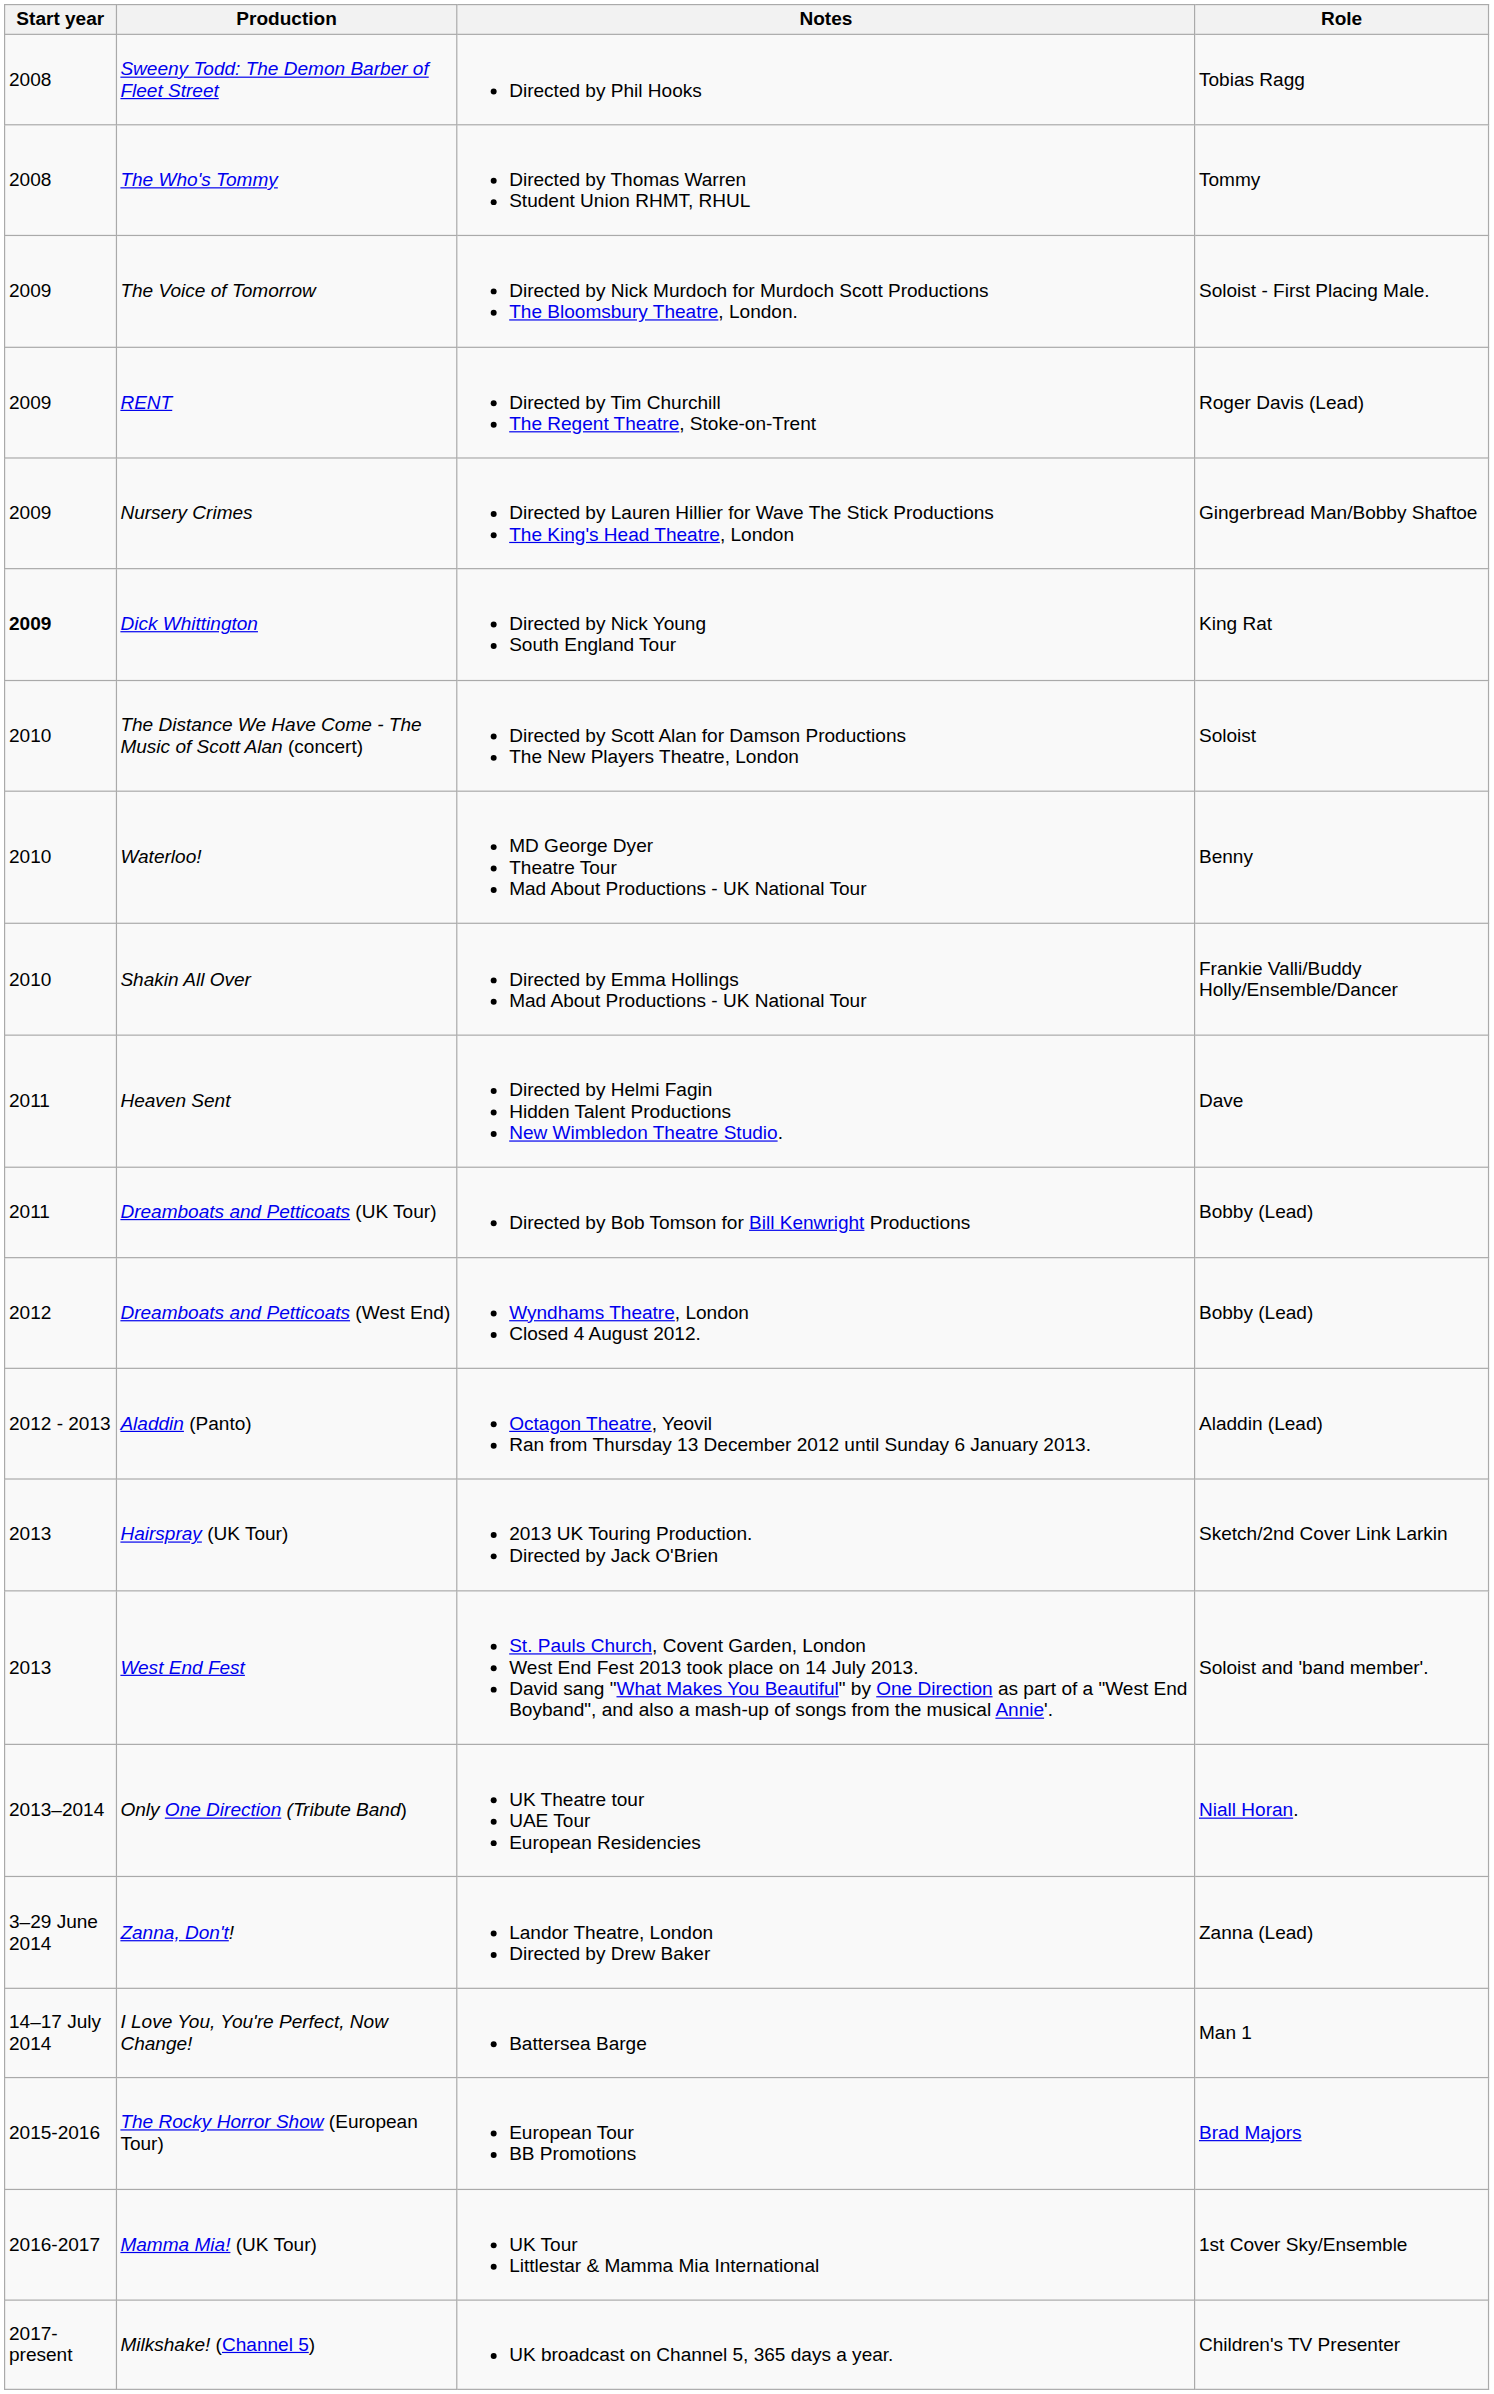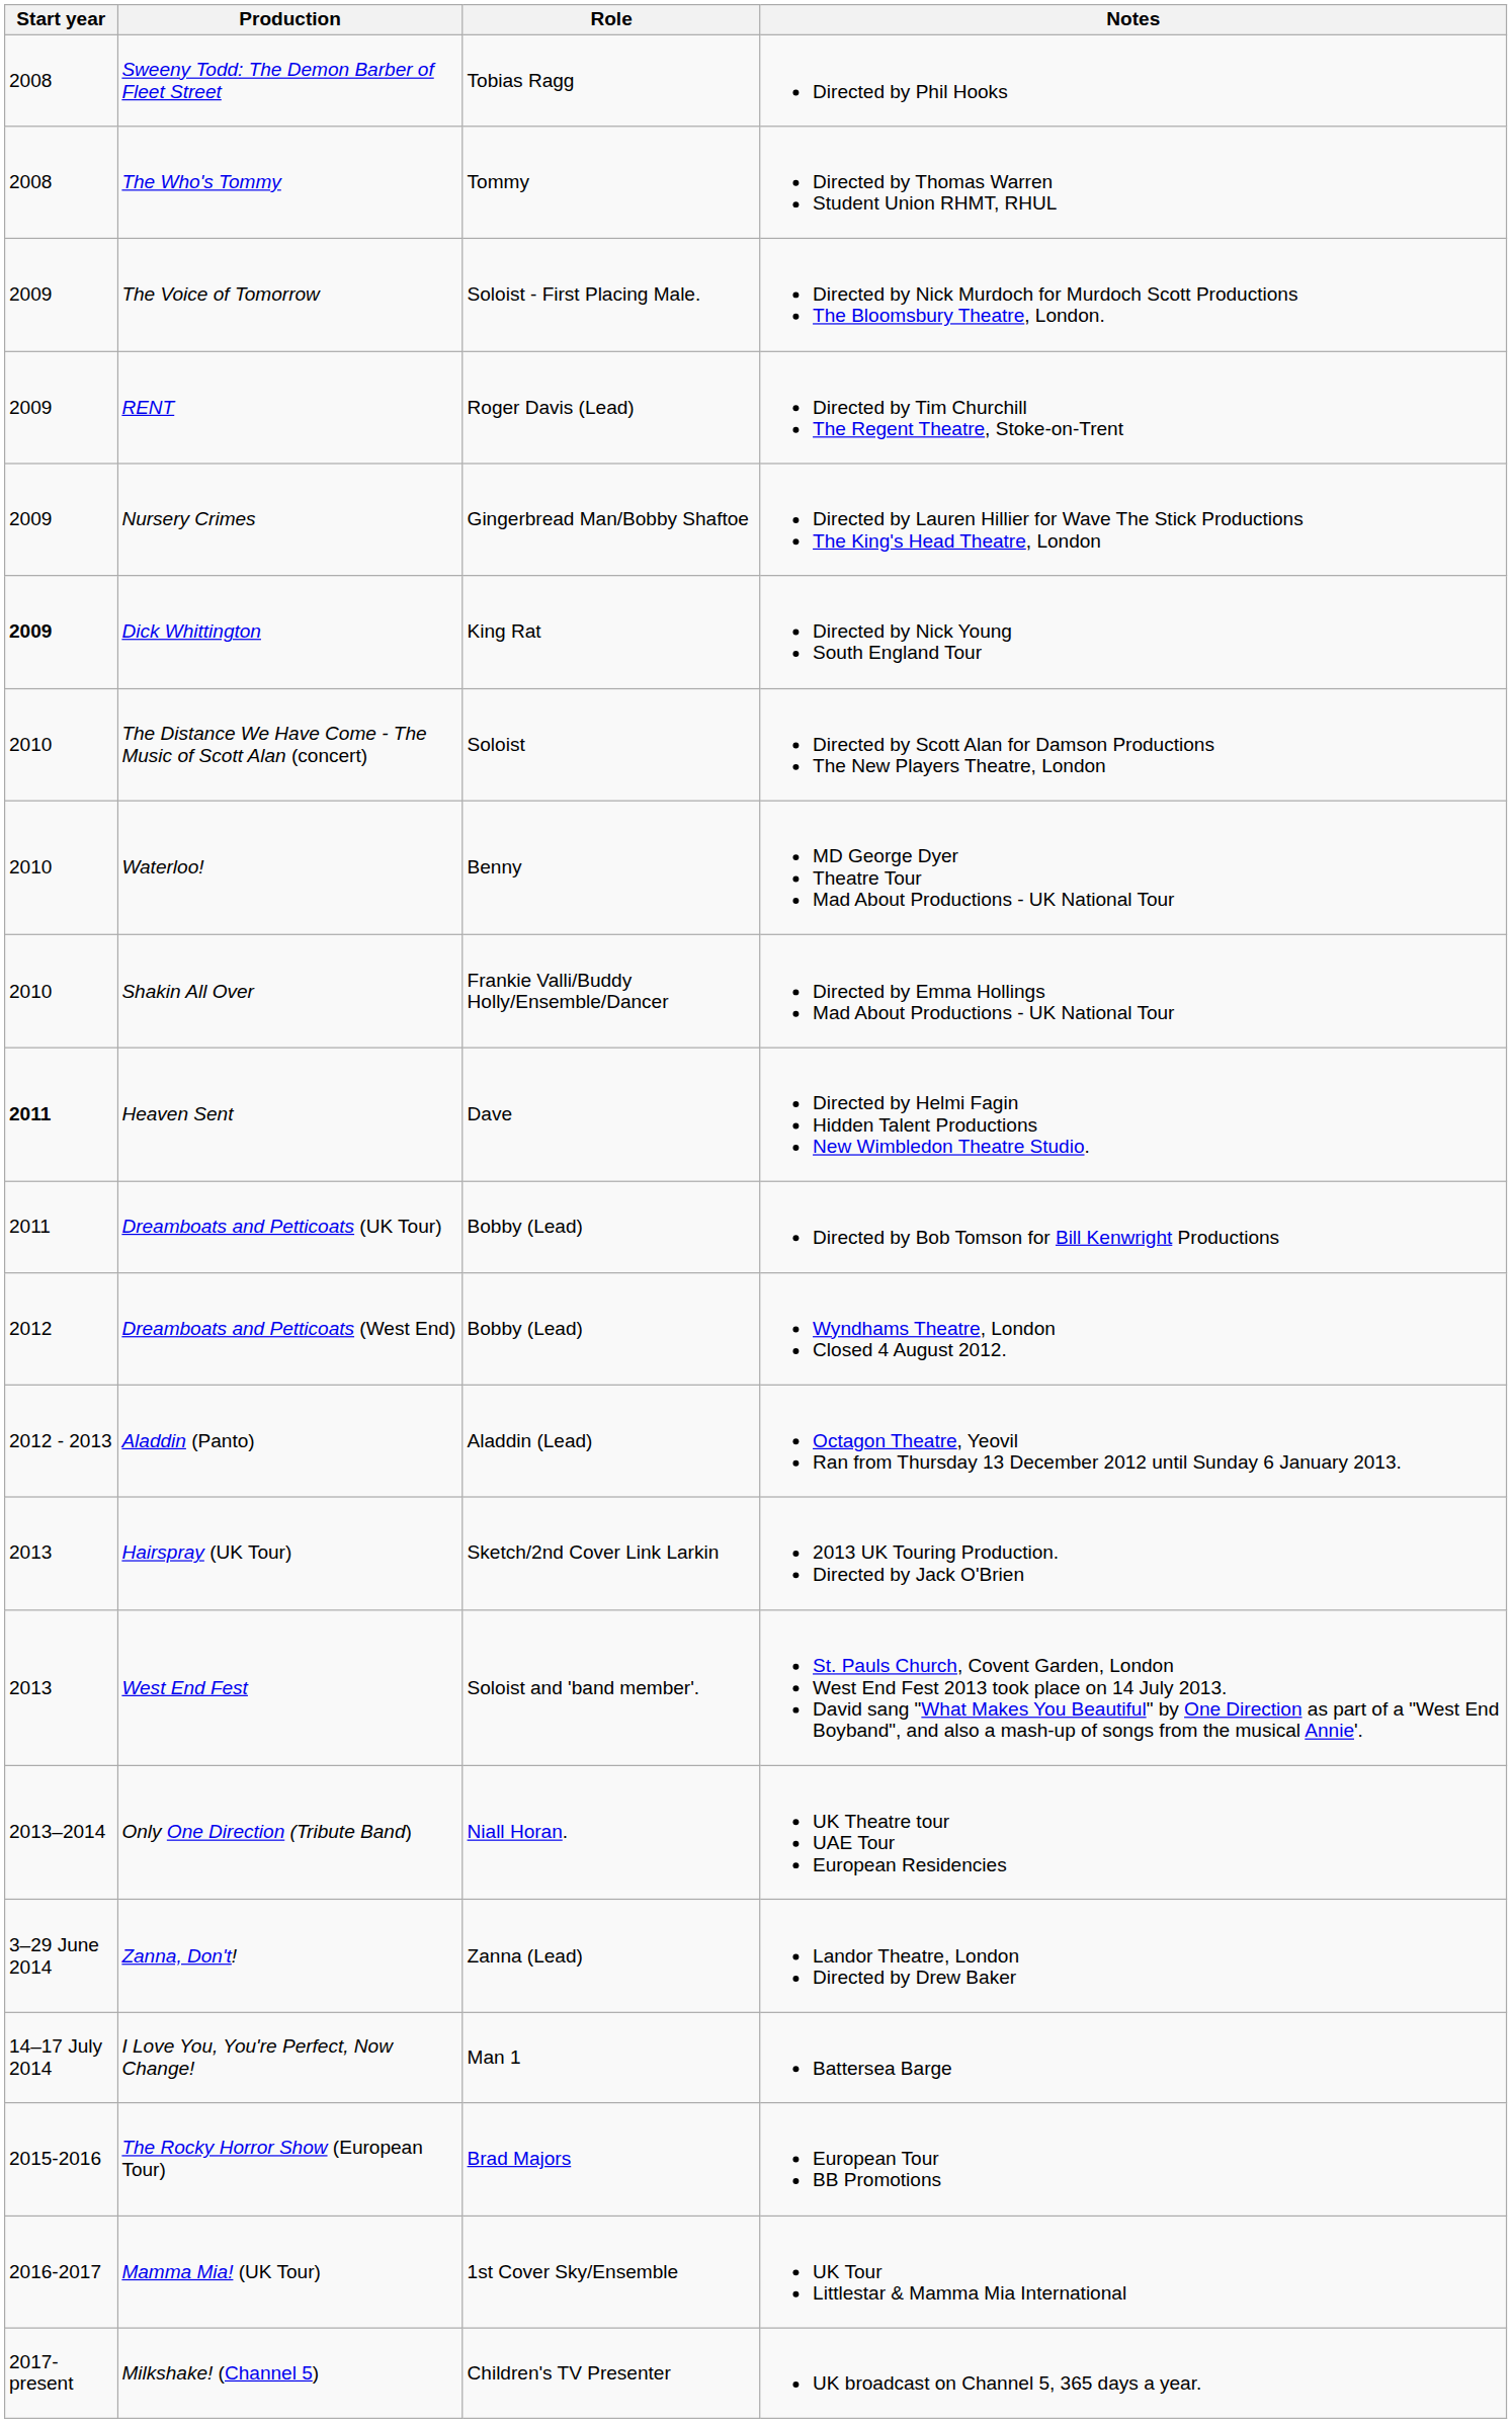columns swapped: Role <-> Notes
Heaven Sent | Start year: normal -> bold
